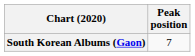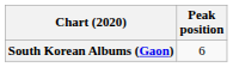South Korean Albums (Gaon) | Peak position: 7 -> 6
